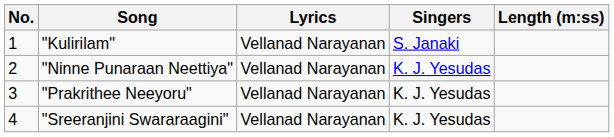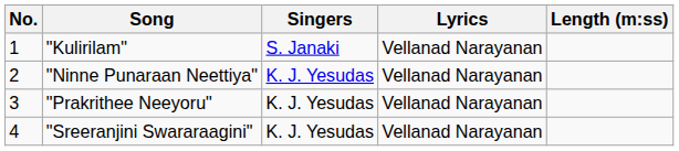columns swapped: Singers <-> Lyrics
